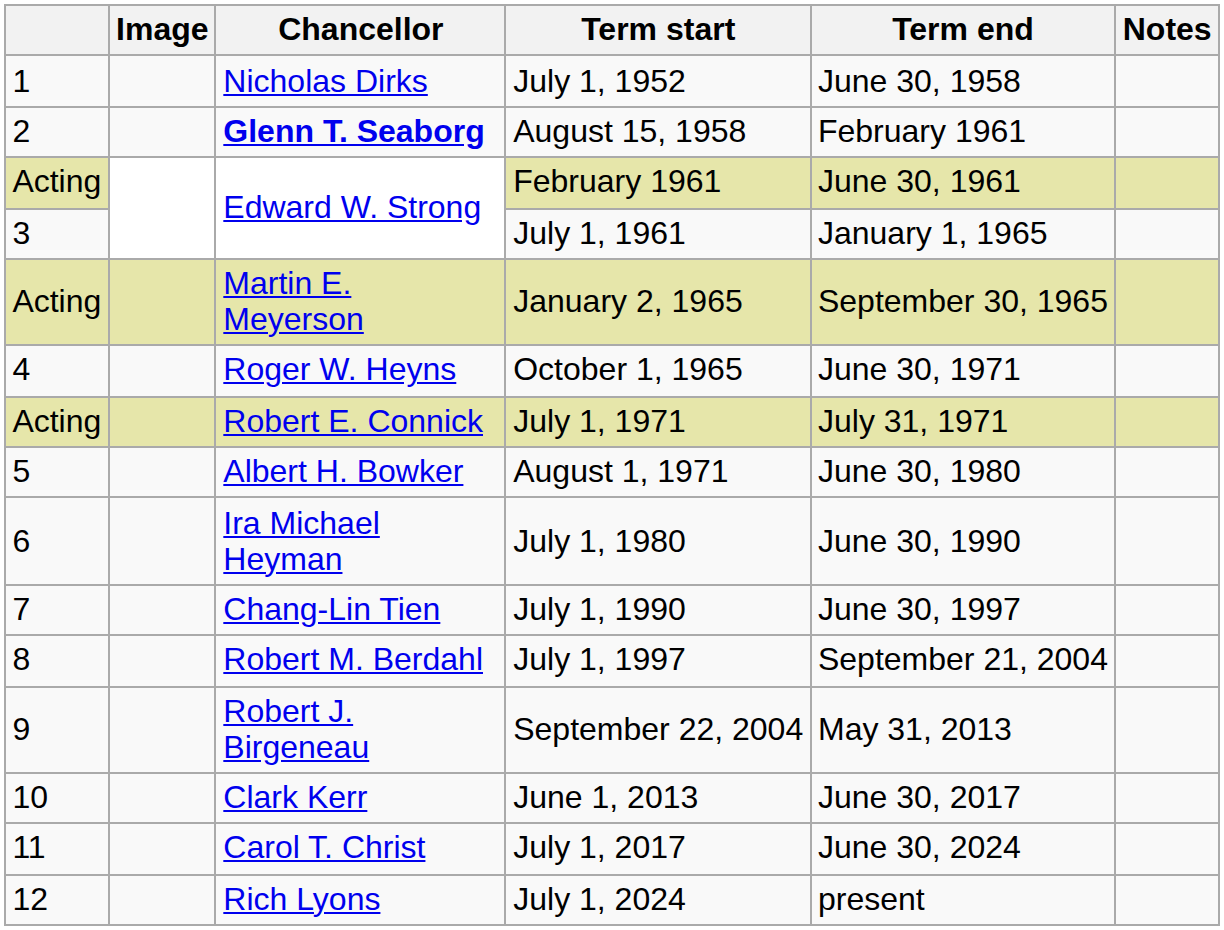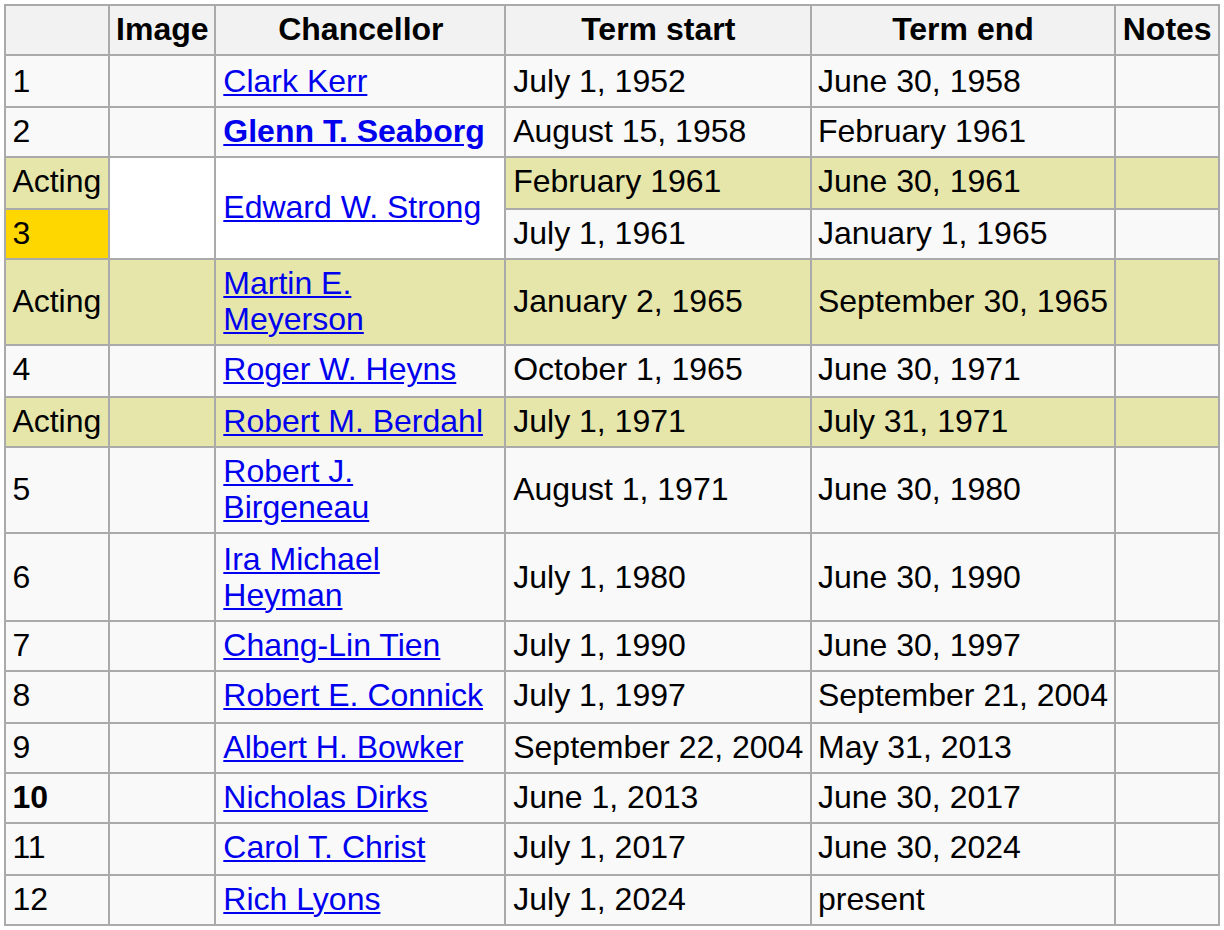July 1, 1952 | Chancellor: Nicholas Dirks -> Clark Kerr
July 1, 1961 | column 1: no background -> gold background
July 1, 1971 | Chancellor: Robert E. Connick -> Robert M. Berdahl
August 1, 1971 | Chancellor: Albert H. Bowker -> Robert J. Birgeneau
July 1, 1997 | Chancellor: Robert M. Berdahl -> Robert E. Connick
September 22, 2004 | Chancellor: Robert J. Birgeneau -> Albert H. Bowker
June 1, 2013 | column 1: normal -> bold
June 1, 2013 | Chancellor: Clark Kerr -> Nicholas Dirks
